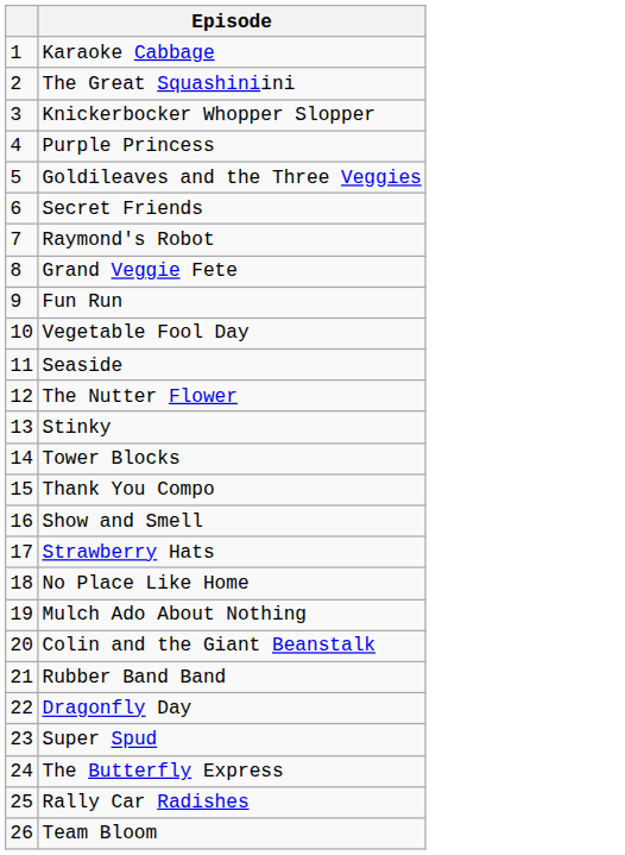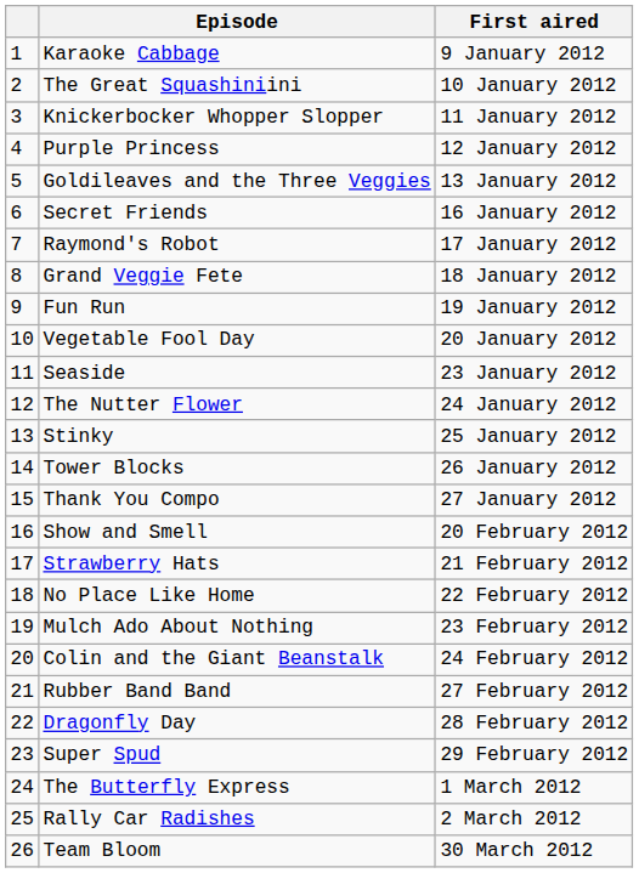+ column: First aired | 9 January 2012 | 10 January 2012 | 11 January 2012 | 12 January 2012 | 13 January 2012 | 16 January 2012 | 17 January 2012 | 18 January 2012 | 19 January 2012 | 20 January 2012 | 23 January 2012 | 24 January 2012 | 25 January 2012 | 26 January 2012 | 27 January 2012 | 20 February 2012 | 21 February 2012 | 22 February 2012 | 23 February 2012 | 24 February 2012 | 27 February 2012 | 28 February 2012 | 29 February 2012 | 1 March 2012 | 2 March 2012 | 30 March 2012
